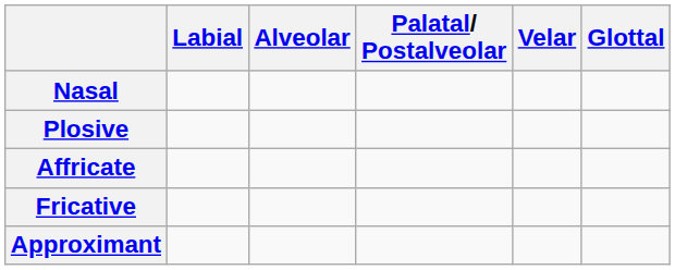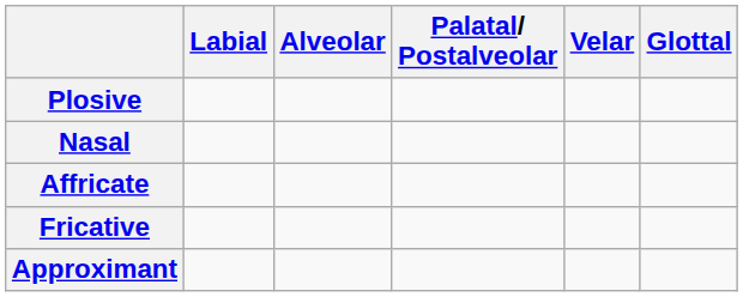rows swapped: Nasal <-> Plosive
